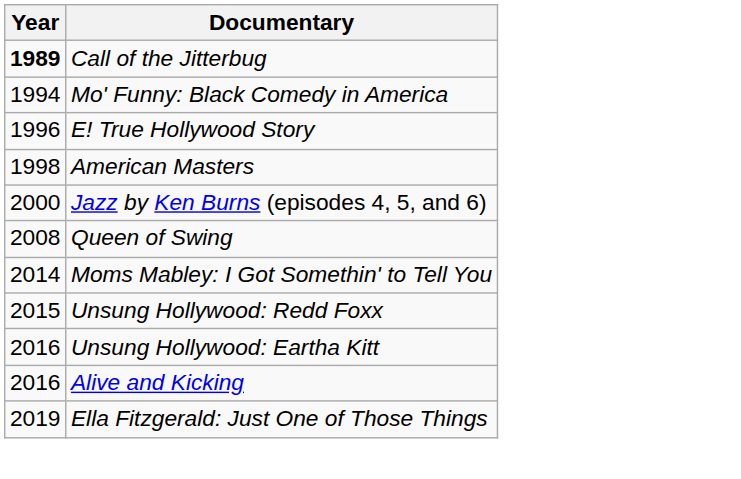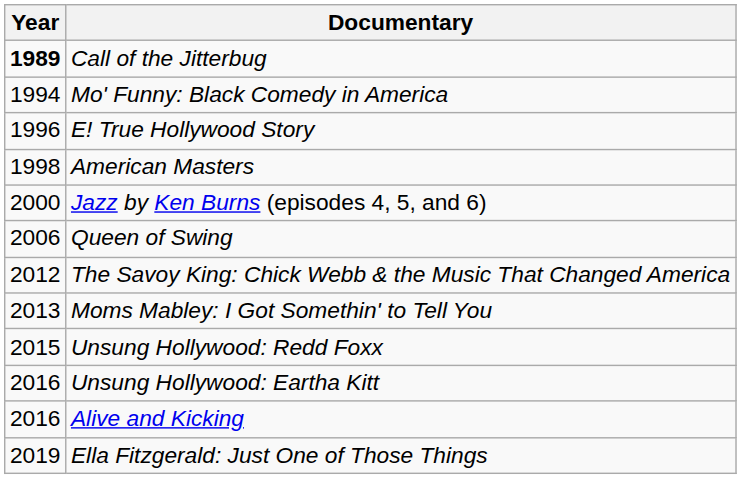Queen of Swing | Year: 2008 -> 2006
+ row: 2012 | The Savoy King: Chick Webb & the Music That Changed America
Moms Mabley: I Got Somethin' to Tell You | Year: 2014 -> 2013
